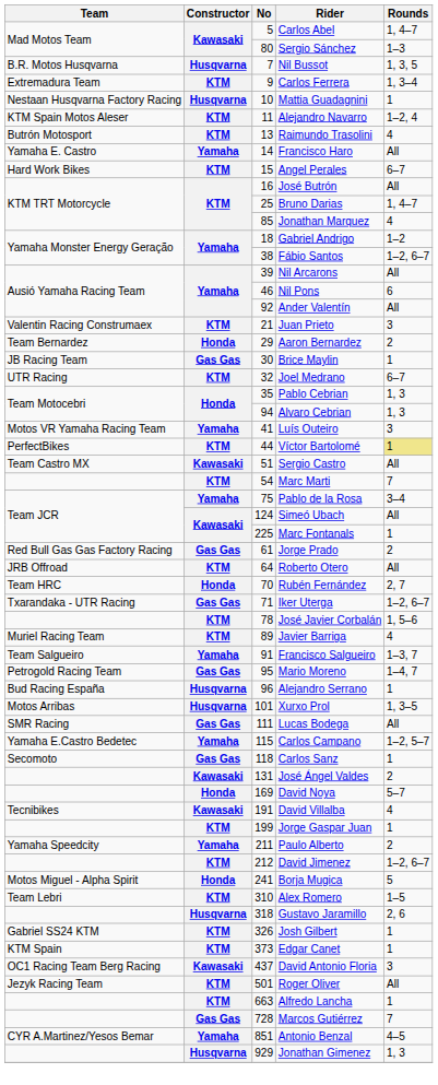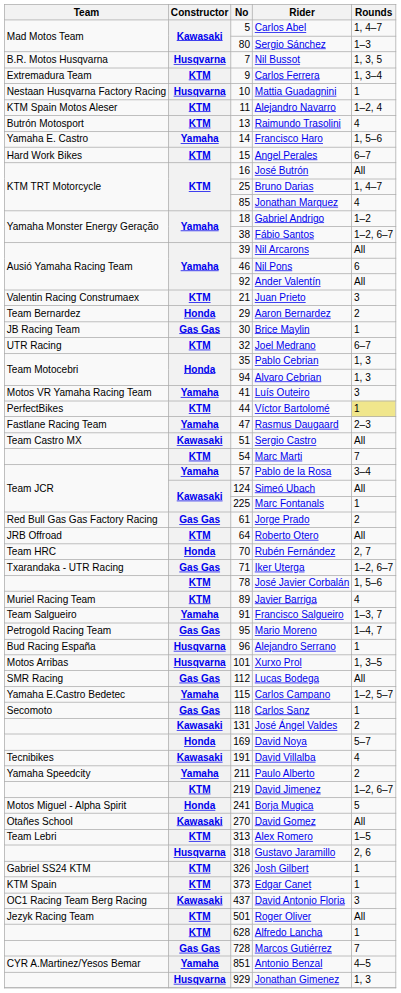Francisco Haro | Rounds: All -> 1, 5–6
+ row: Fastlane Racing Team | Yamaha | 47 | Rasmus Daugaard | 2–3
Pablo de la Rosa | No: 75 -> 57
Lucas Bodega | No: 111 -> 112
- row: KTM | 199 | Jorge Gaspar Juan | 1
David Jimenez | No: 212 -> 219
+ row: Otañes School | Kawasaki | 270 | David Gomez | All
Alex Romero | No: 310 -> 313
Alfredo Lancha | No: 663 -> 628
